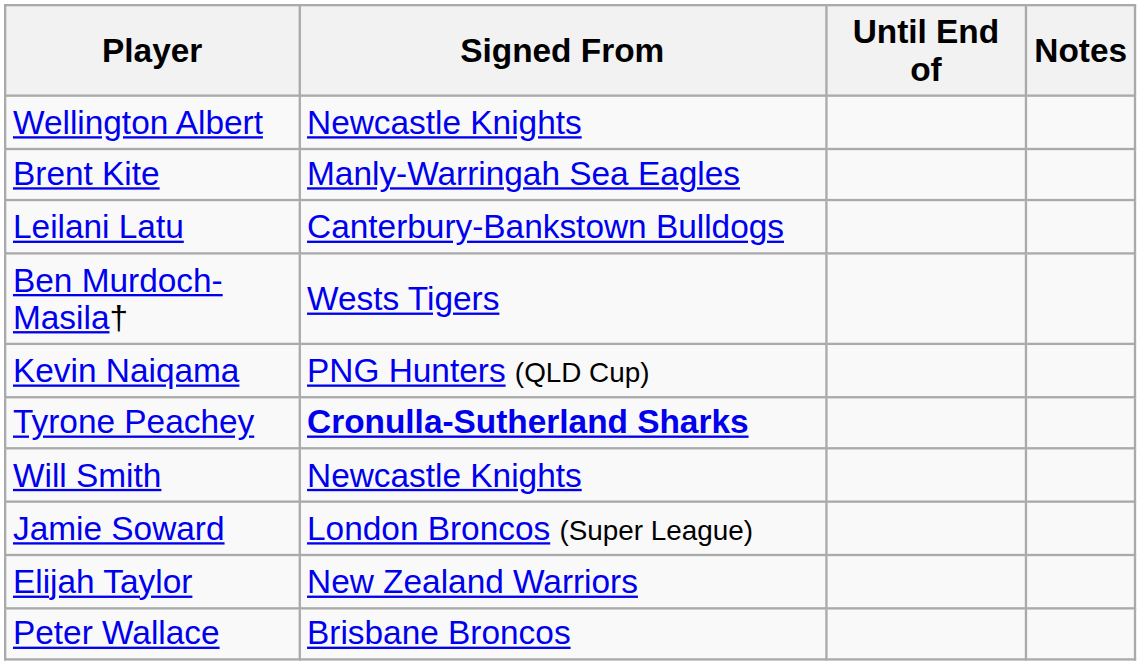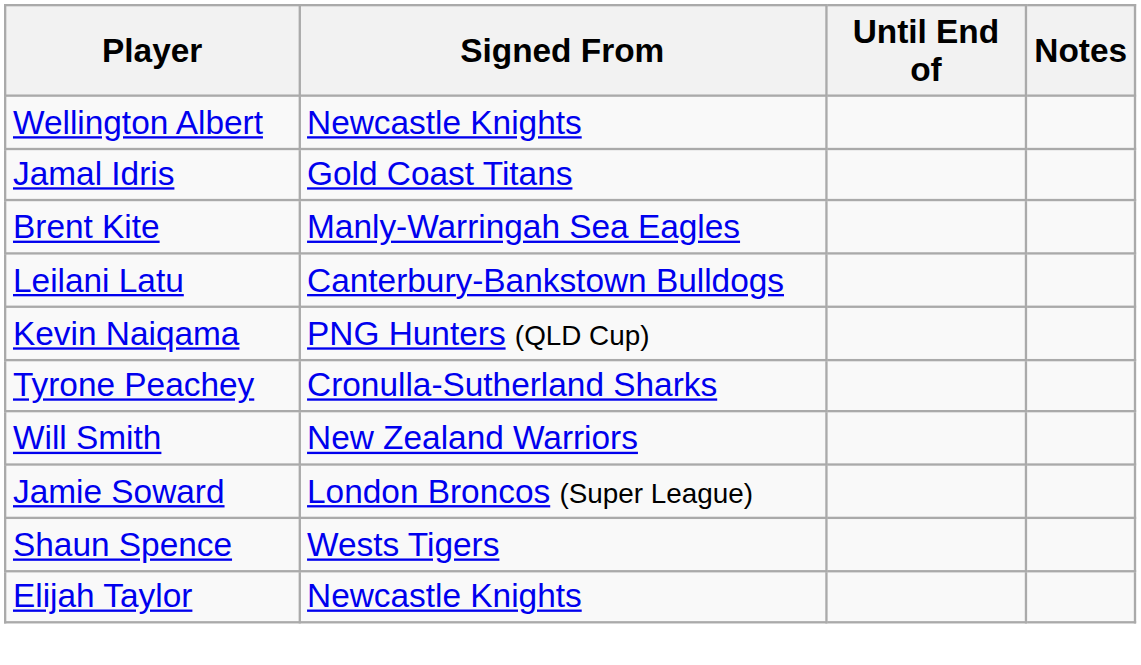+ row: Jamal Idris | Gold Coast Titans
- row: Ben Murdoch-Masila† | Wests Tigers
Tyrone Peachey | Signed From: bold -> normal
Will Smith | Signed From: Newcastle Knights -> New Zealand Warriors
+ row: Shaun Spence | Wests Tigers
Elijah Taylor | Signed From: New Zealand Warriors -> Newcastle Knights
- row: Peter Wallace | Brisbane Broncos
